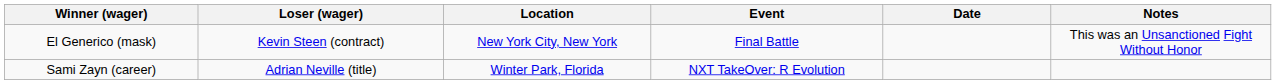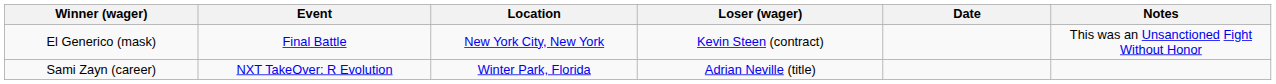columns swapped: Loser (wager) <-> Event
